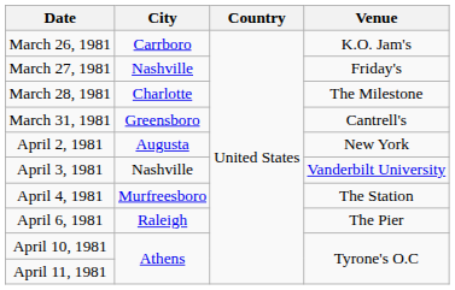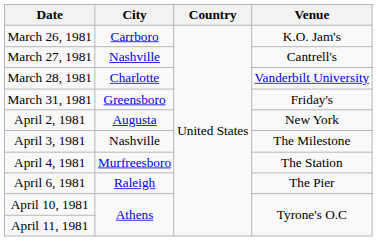March 27, 1981 | Venue: Friday's -> Cantrell's
March 28, 1981 | Venue: The Milestone -> Vanderbilt University
March 31, 1981 | Venue: Cantrell's -> Friday's
April 3, 1981 | Venue: Vanderbilt University -> The Milestone
